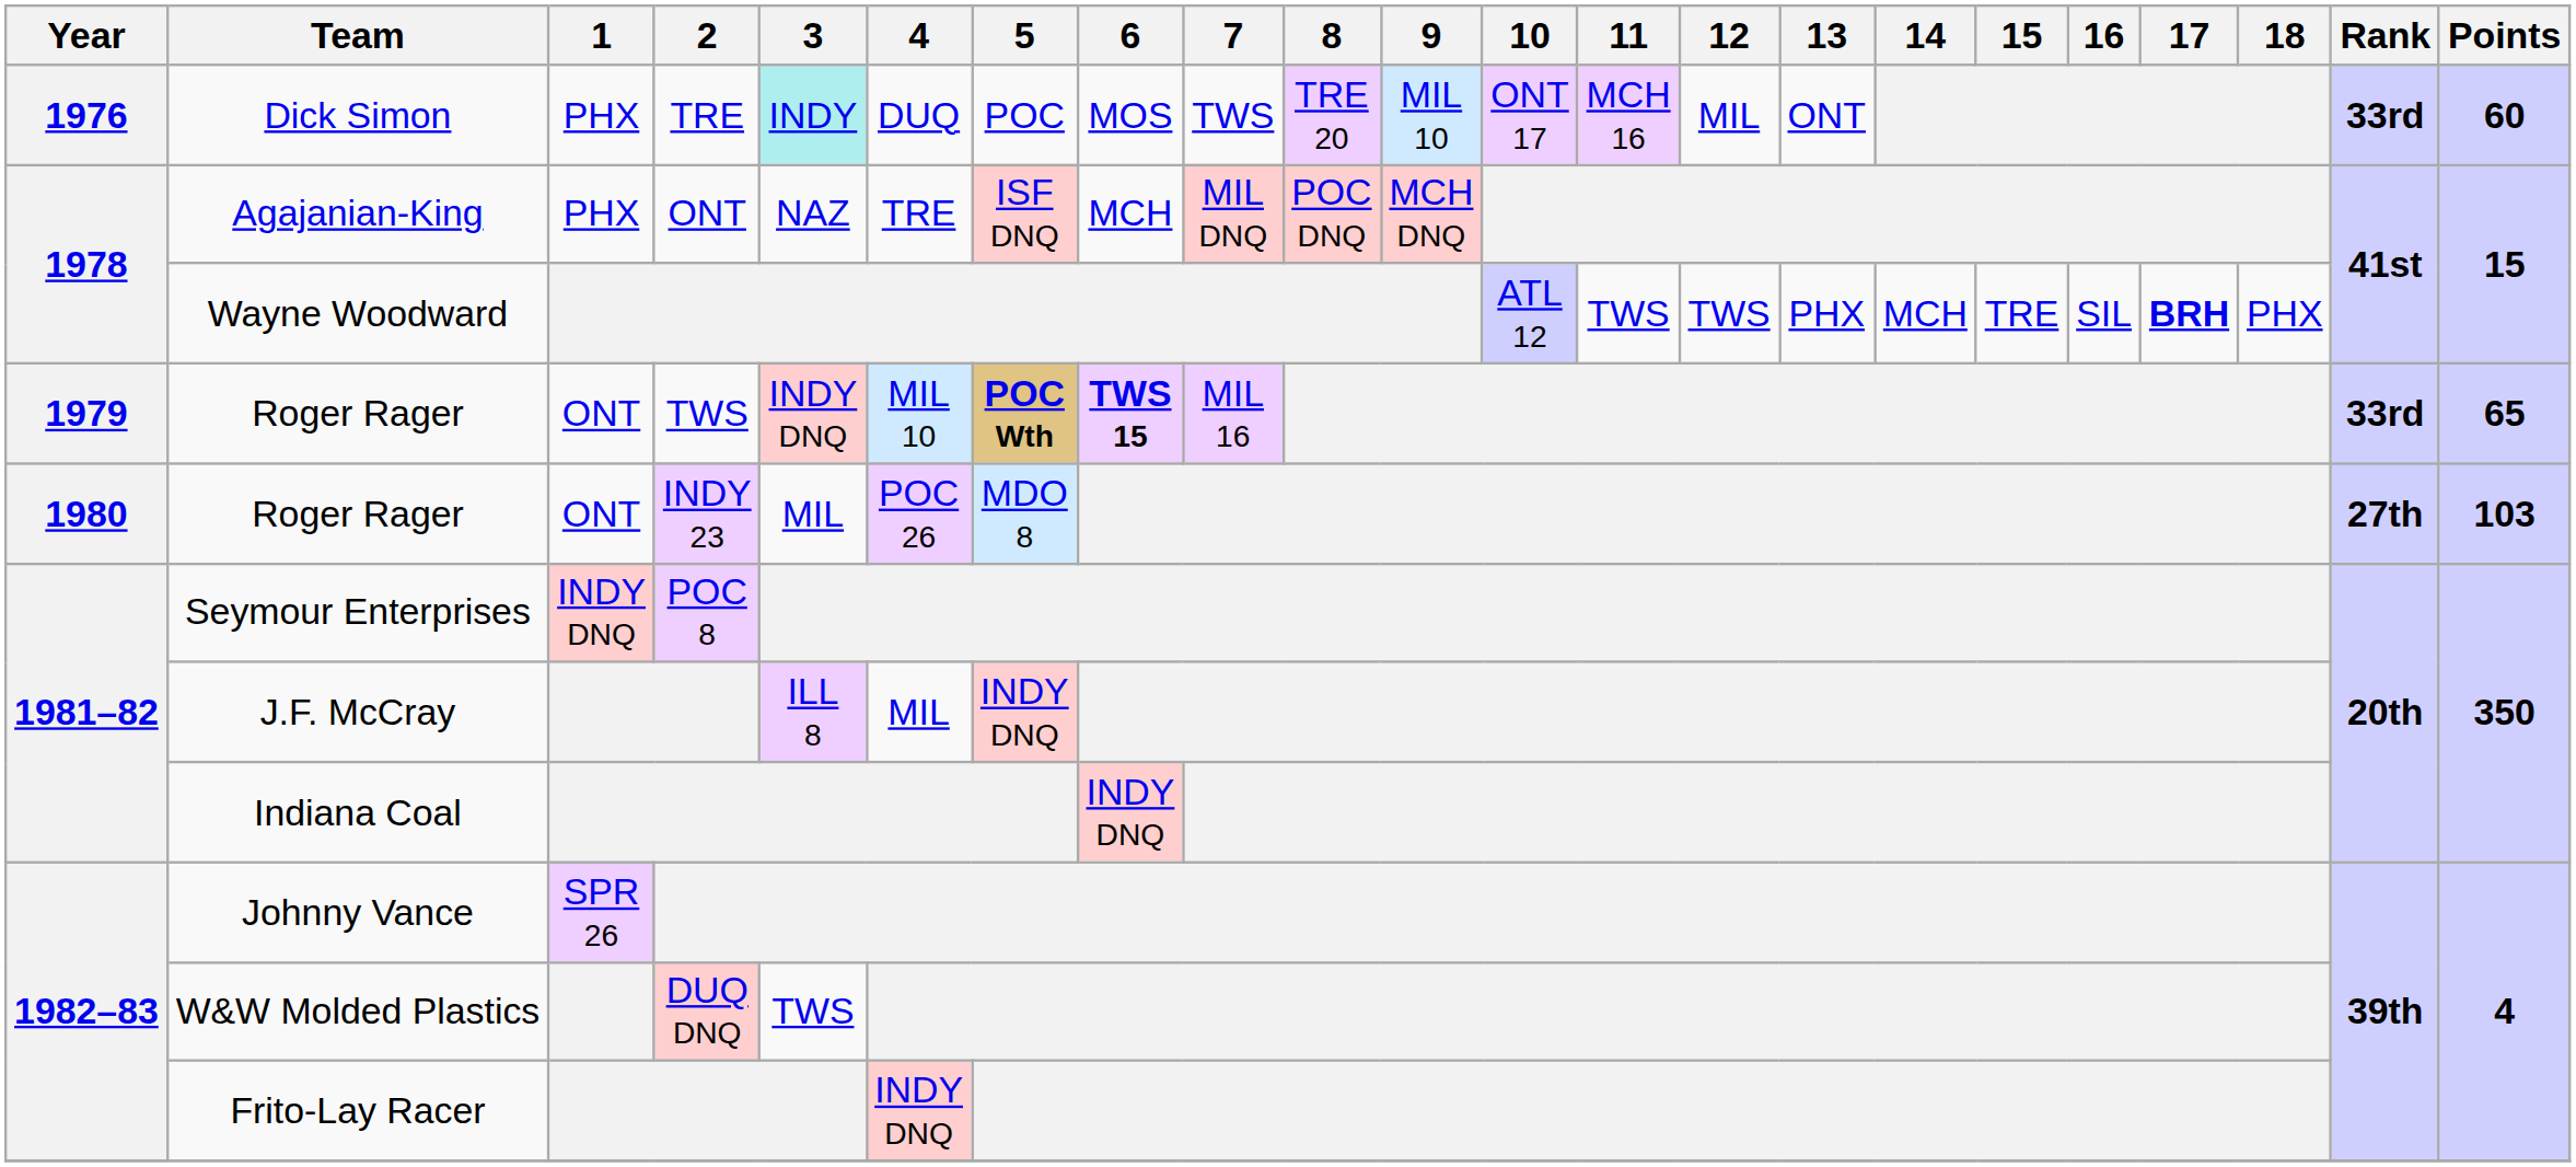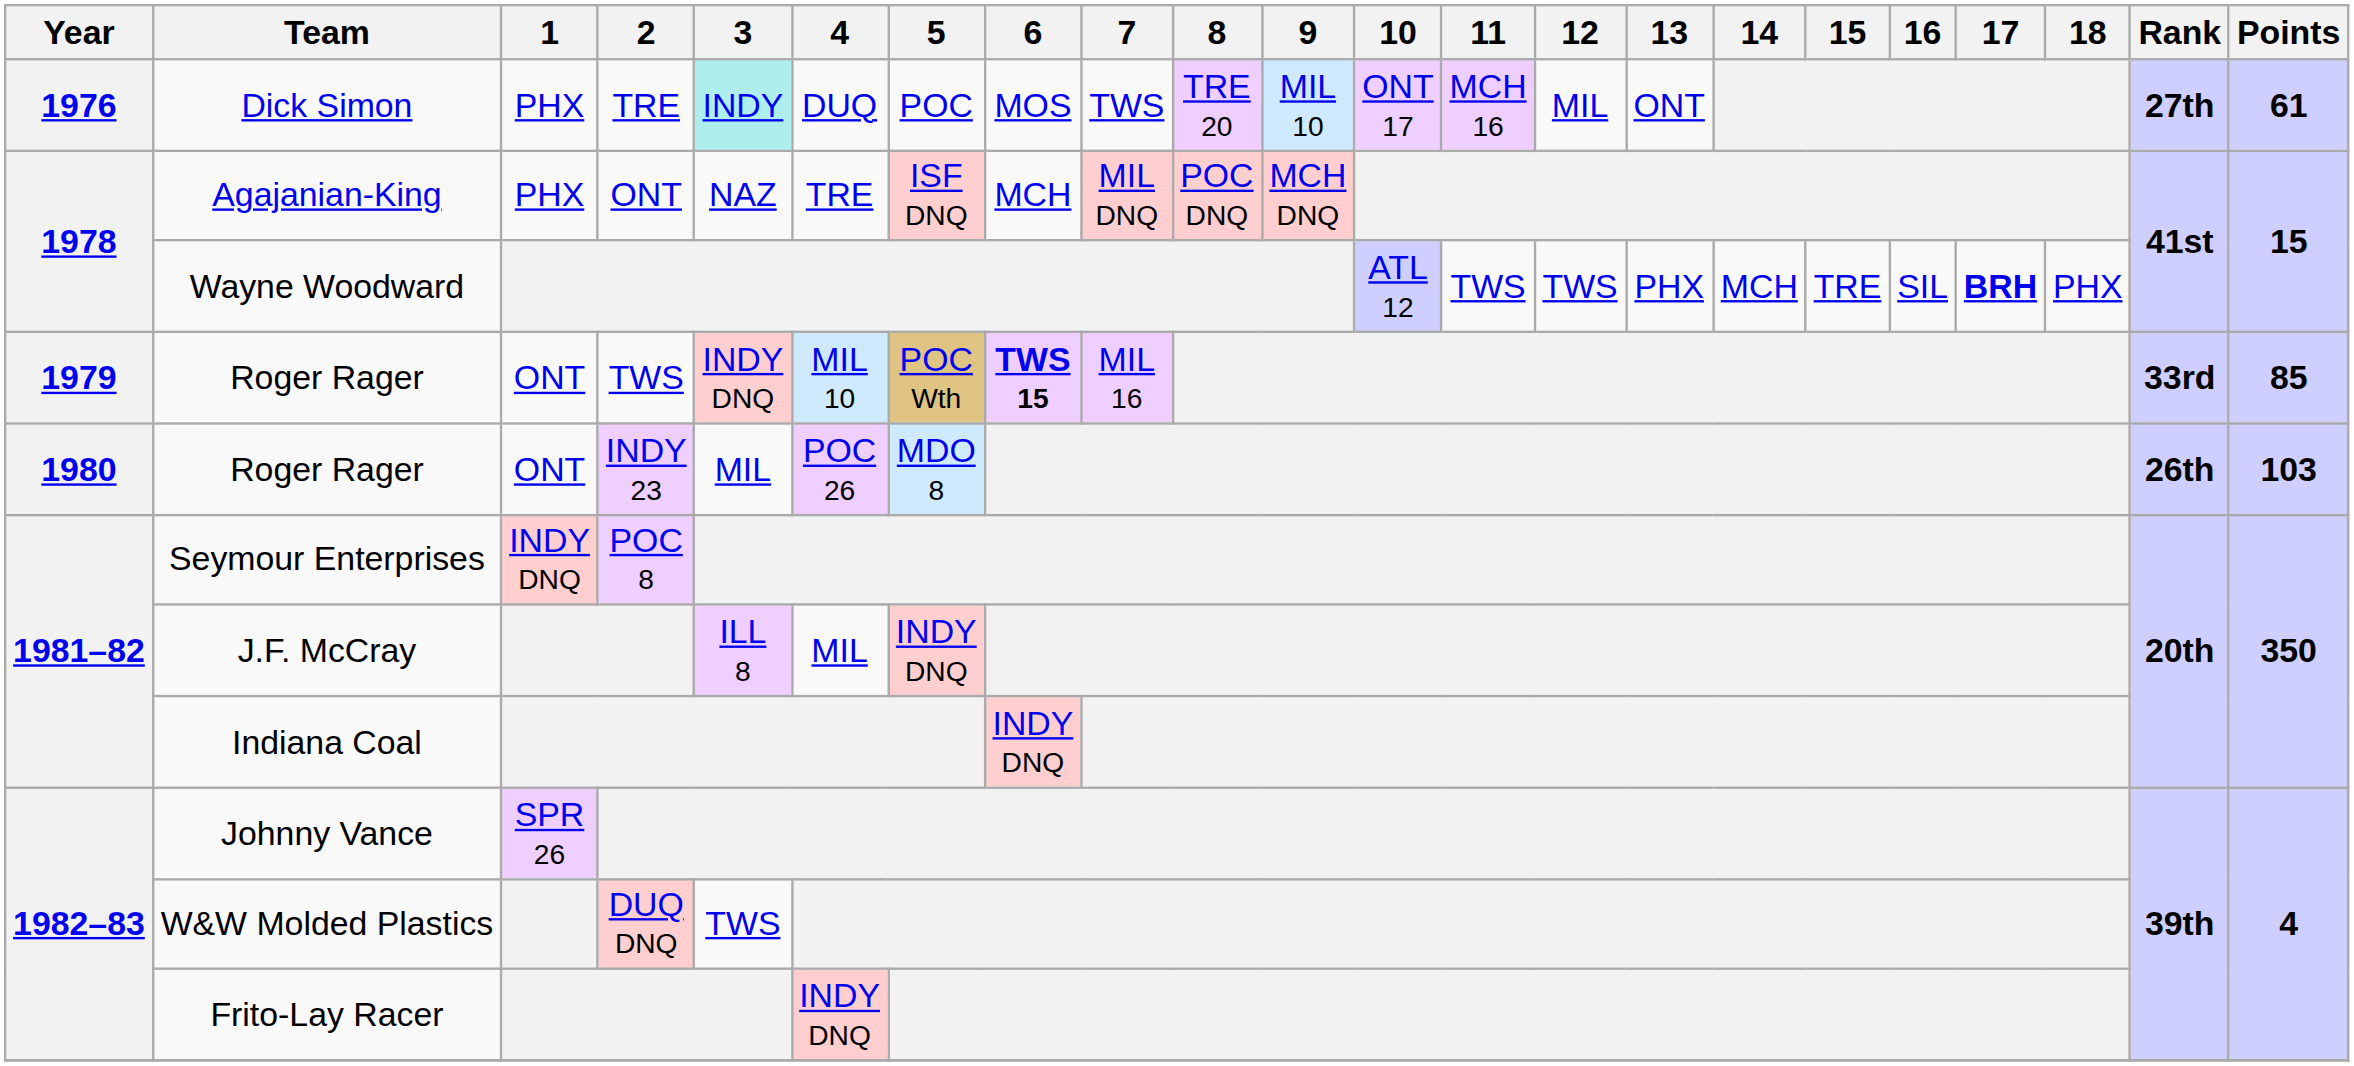Dick Simon | Rank: 33rd -> 27th
Dick Simon | Points: 60 -> 61
Roger Rager / TWS | 5: bold -> normal
Roger Rager / TWS | Points: 65 -> 85
Roger Rager / INDY 23 | Rank: 27th -> 26th
